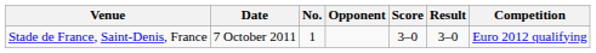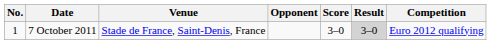columns swapped: No. <-> Venue
7 October 2011 | Result: no background -> lightgrey background
